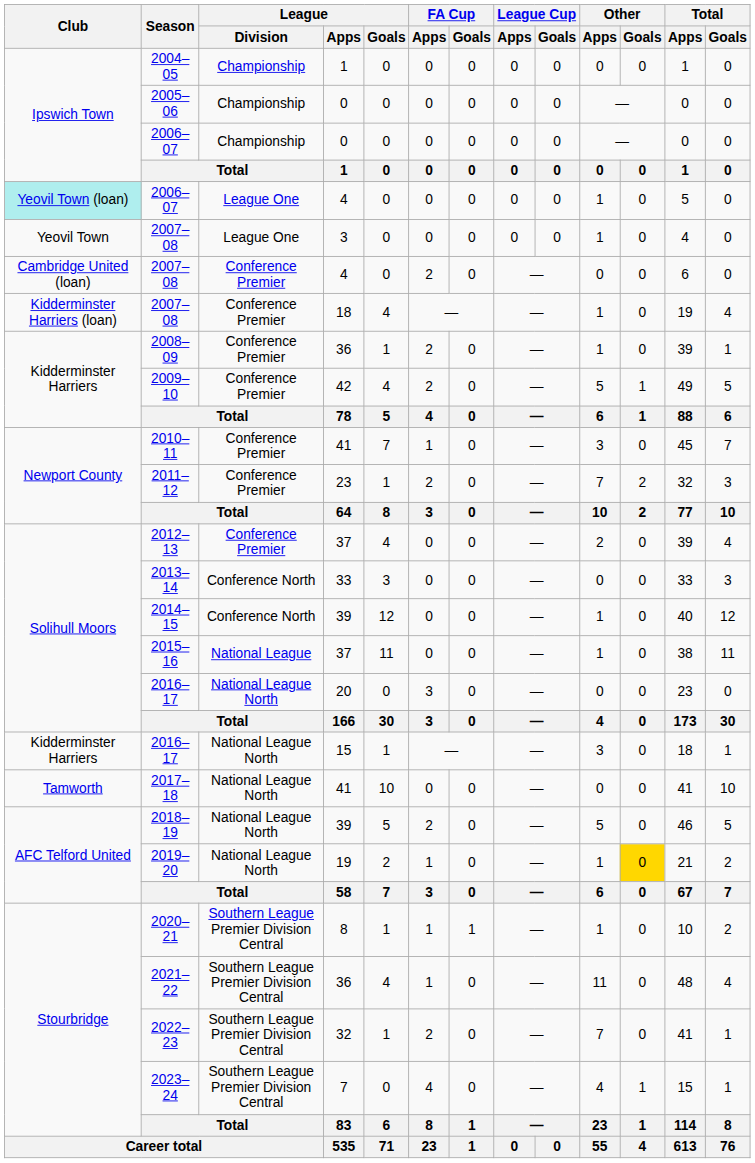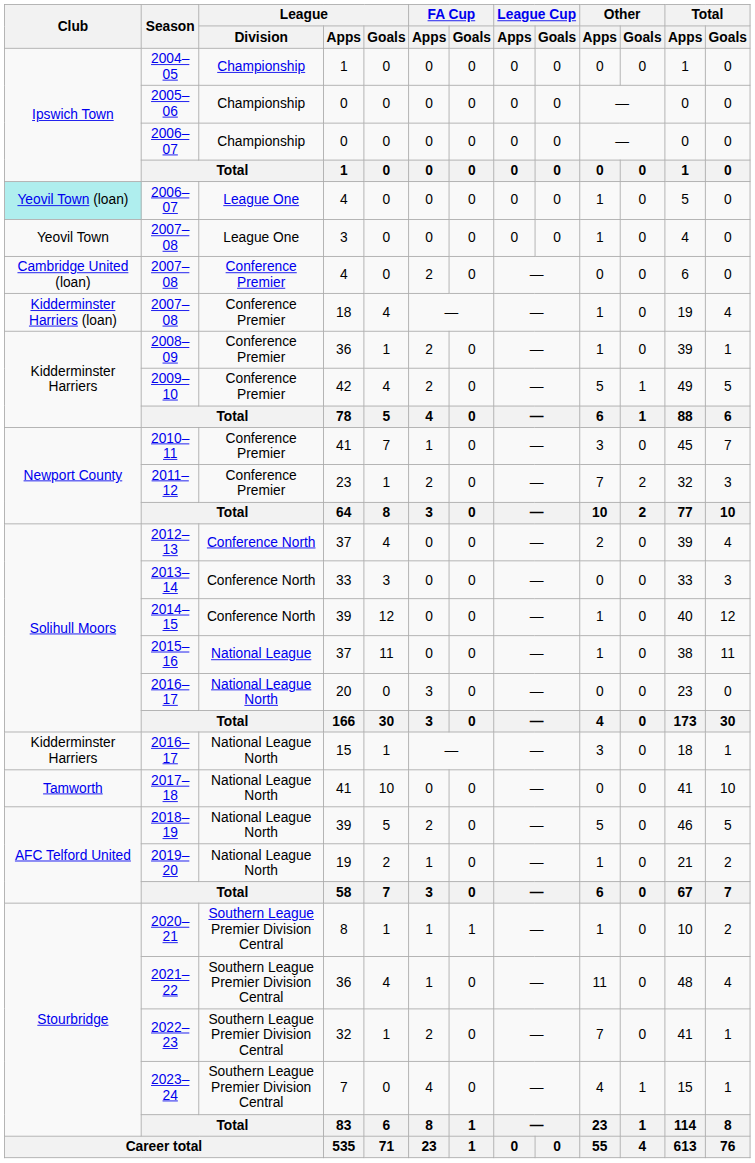2012–13 | League / Division: Conference Premier -> Conference North
2019–20 | Other / Goals: gold background -> no background
